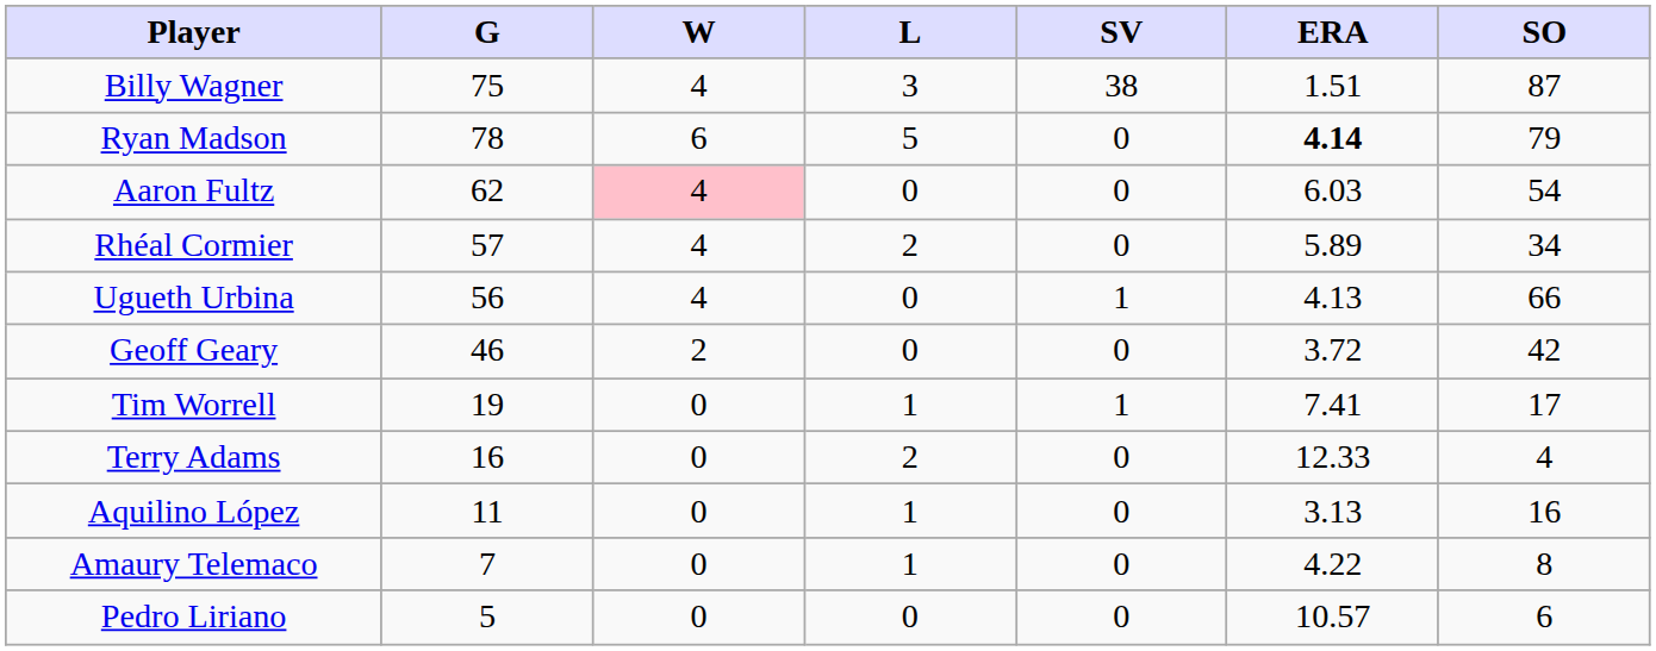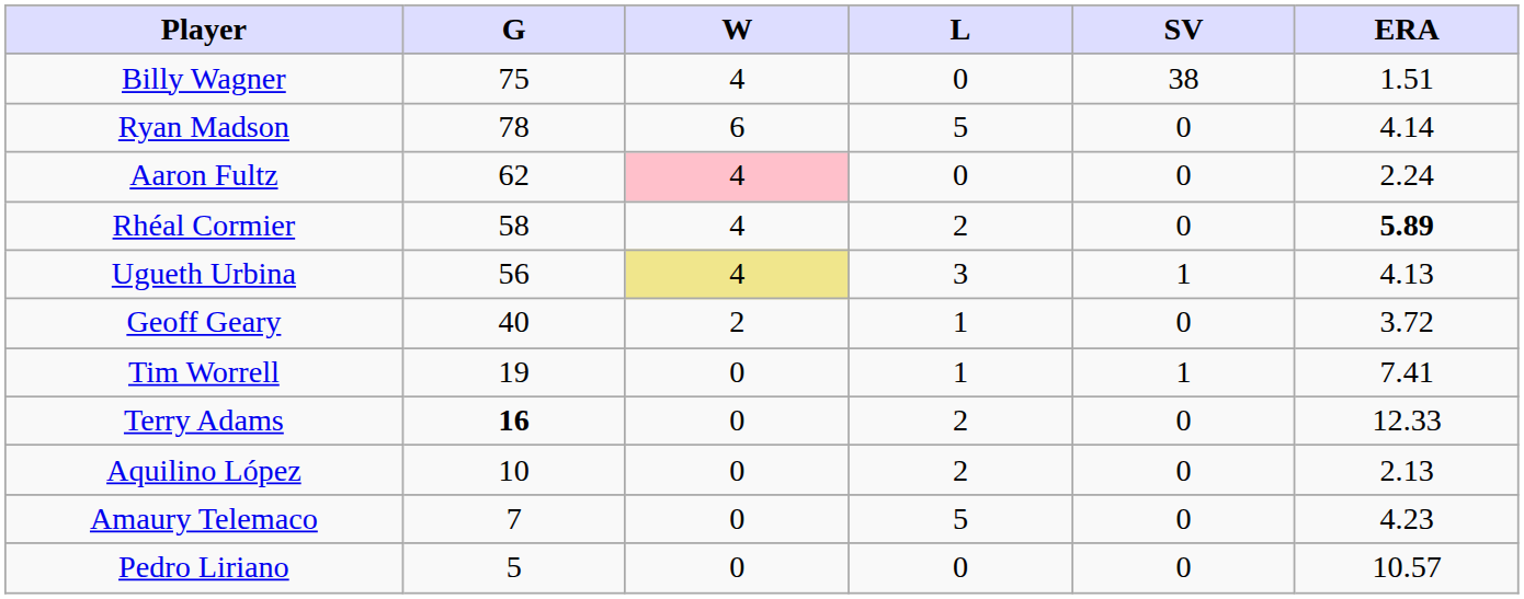- column: SO | 87 | 79 | 54 | 34 | 66 | 42 | 17 | 4 | 16 | 8 | 6
Billy Wagner | L: 3 -> 0
Ryan Madson | ERA: bold -> normal
Aaron Fultz | ERA: 6.03 -> 2.24
Rhéal Cormier | G: 57 -> 58
Rhéal Cormier | ERA: normal -> bold
Ugueth Urbina | W: no background -> khaki background
Ugueth Urbina | L: 0 -> 3
Geoff Geary | G: 46 -> 40
Geoff Geary | L: 0 -> 1
Terry Adams | G: normal -> bold
Aquilino López | G: 11 -> 10
Aquilino López | L: 1 -> 2
Aquilino López | ERA: 3.13 -> 2.13
Amaury Telemaco | L: 1 -> 5
Amaury Telemaco | ERA: 4.22 -> 4.23
